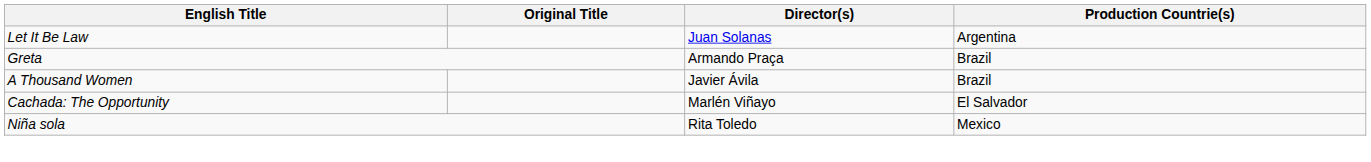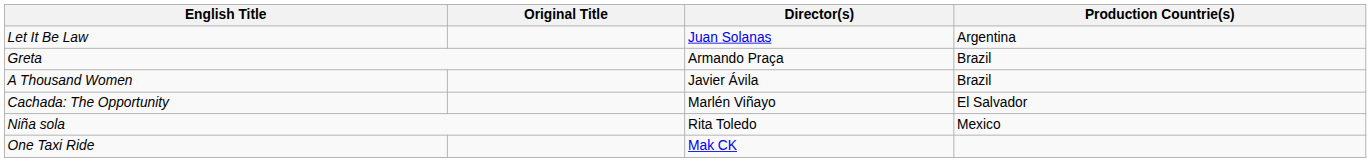+ row: One Taxi Ride | Mak CK
